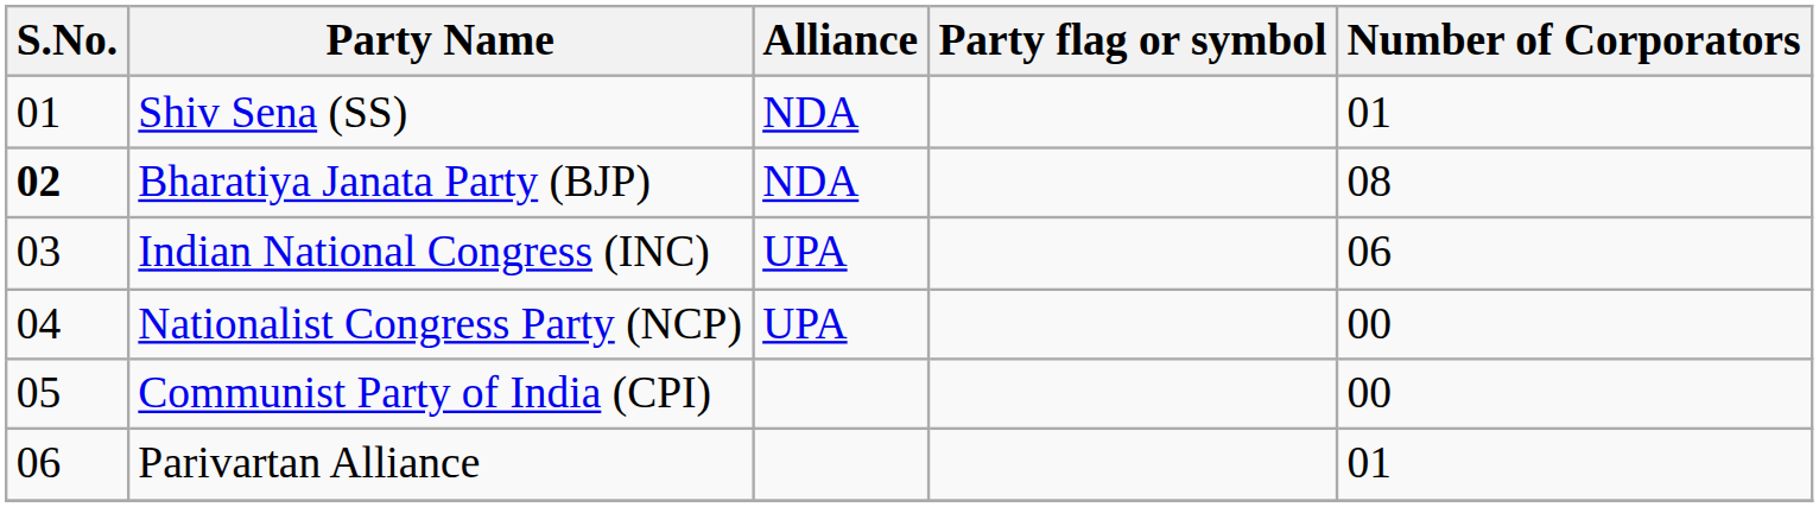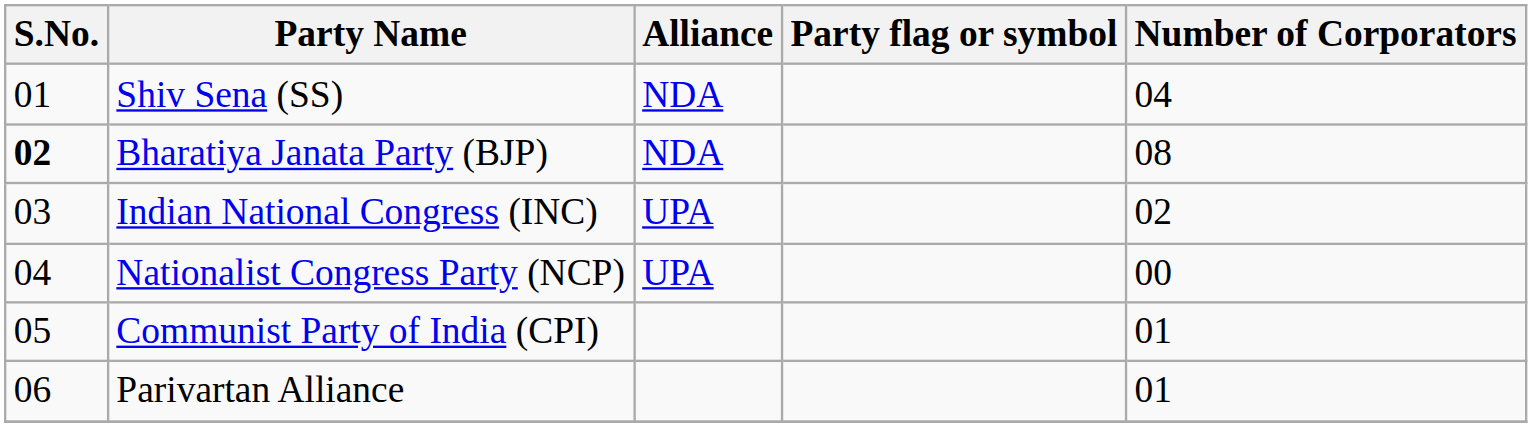Shiv Sena (SS) | Number of Corporators: 01 -> 04
Indian National Congress (INC) | Number of Corporators: 06 -> 02
Communist Party of India (CPI) | Number of Corporators: 00 -> 01
